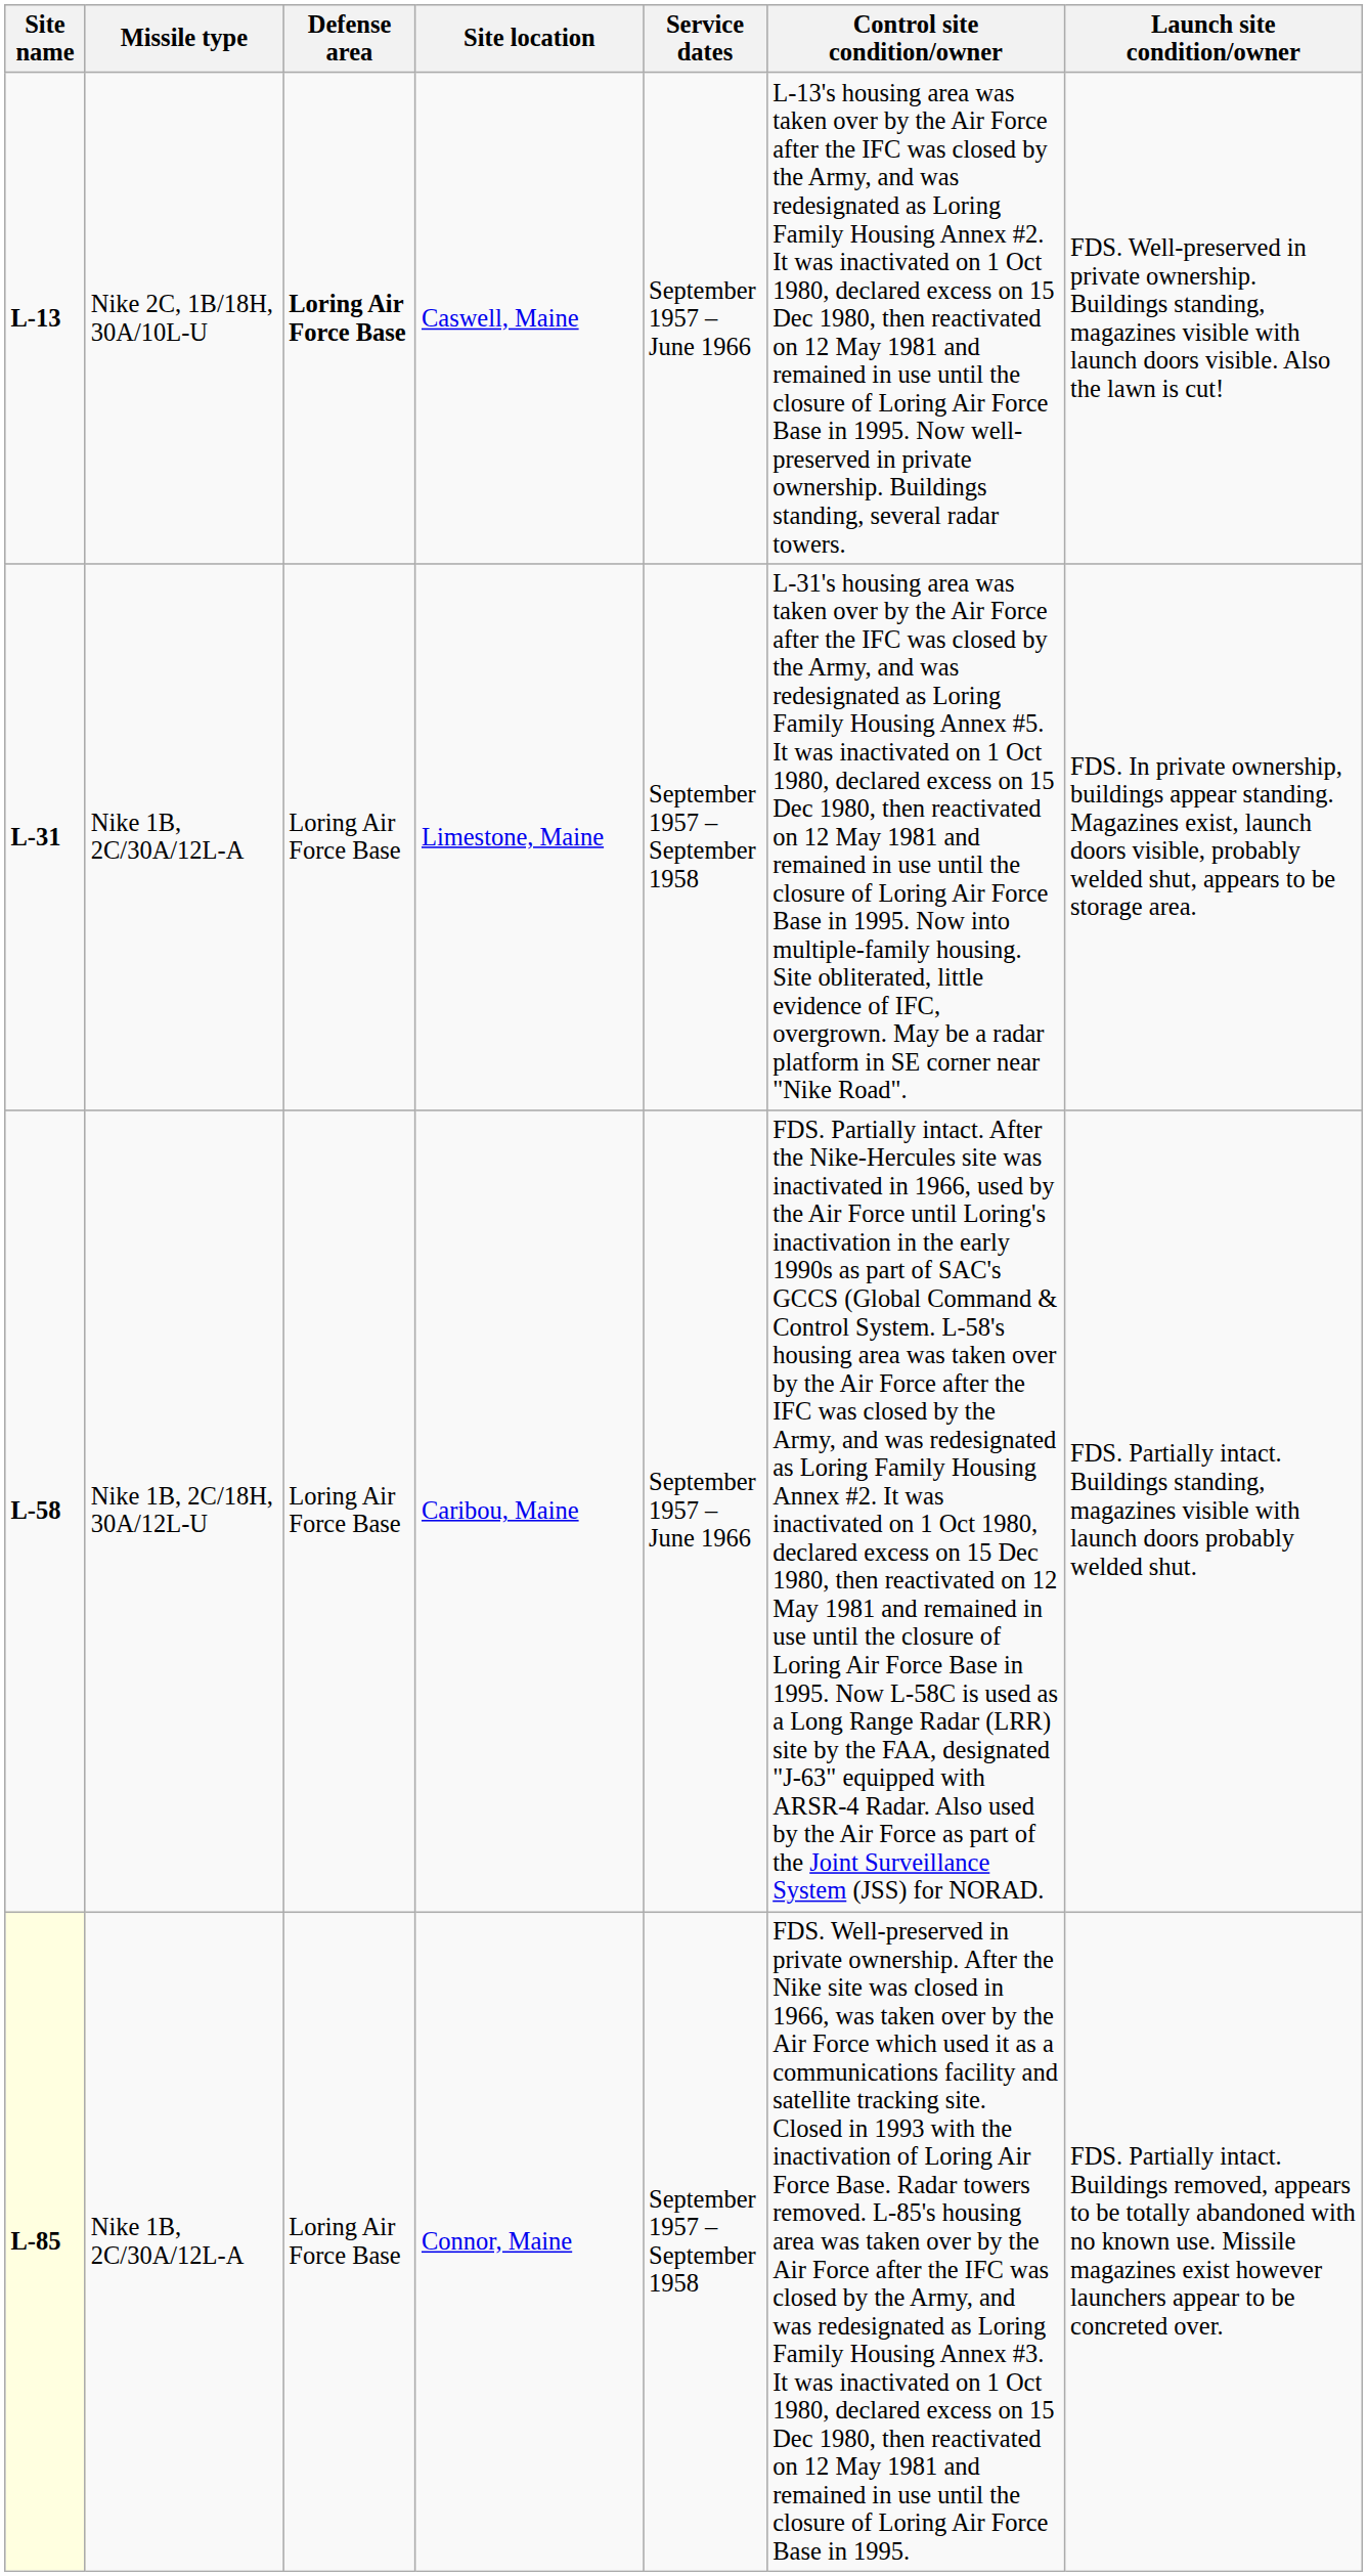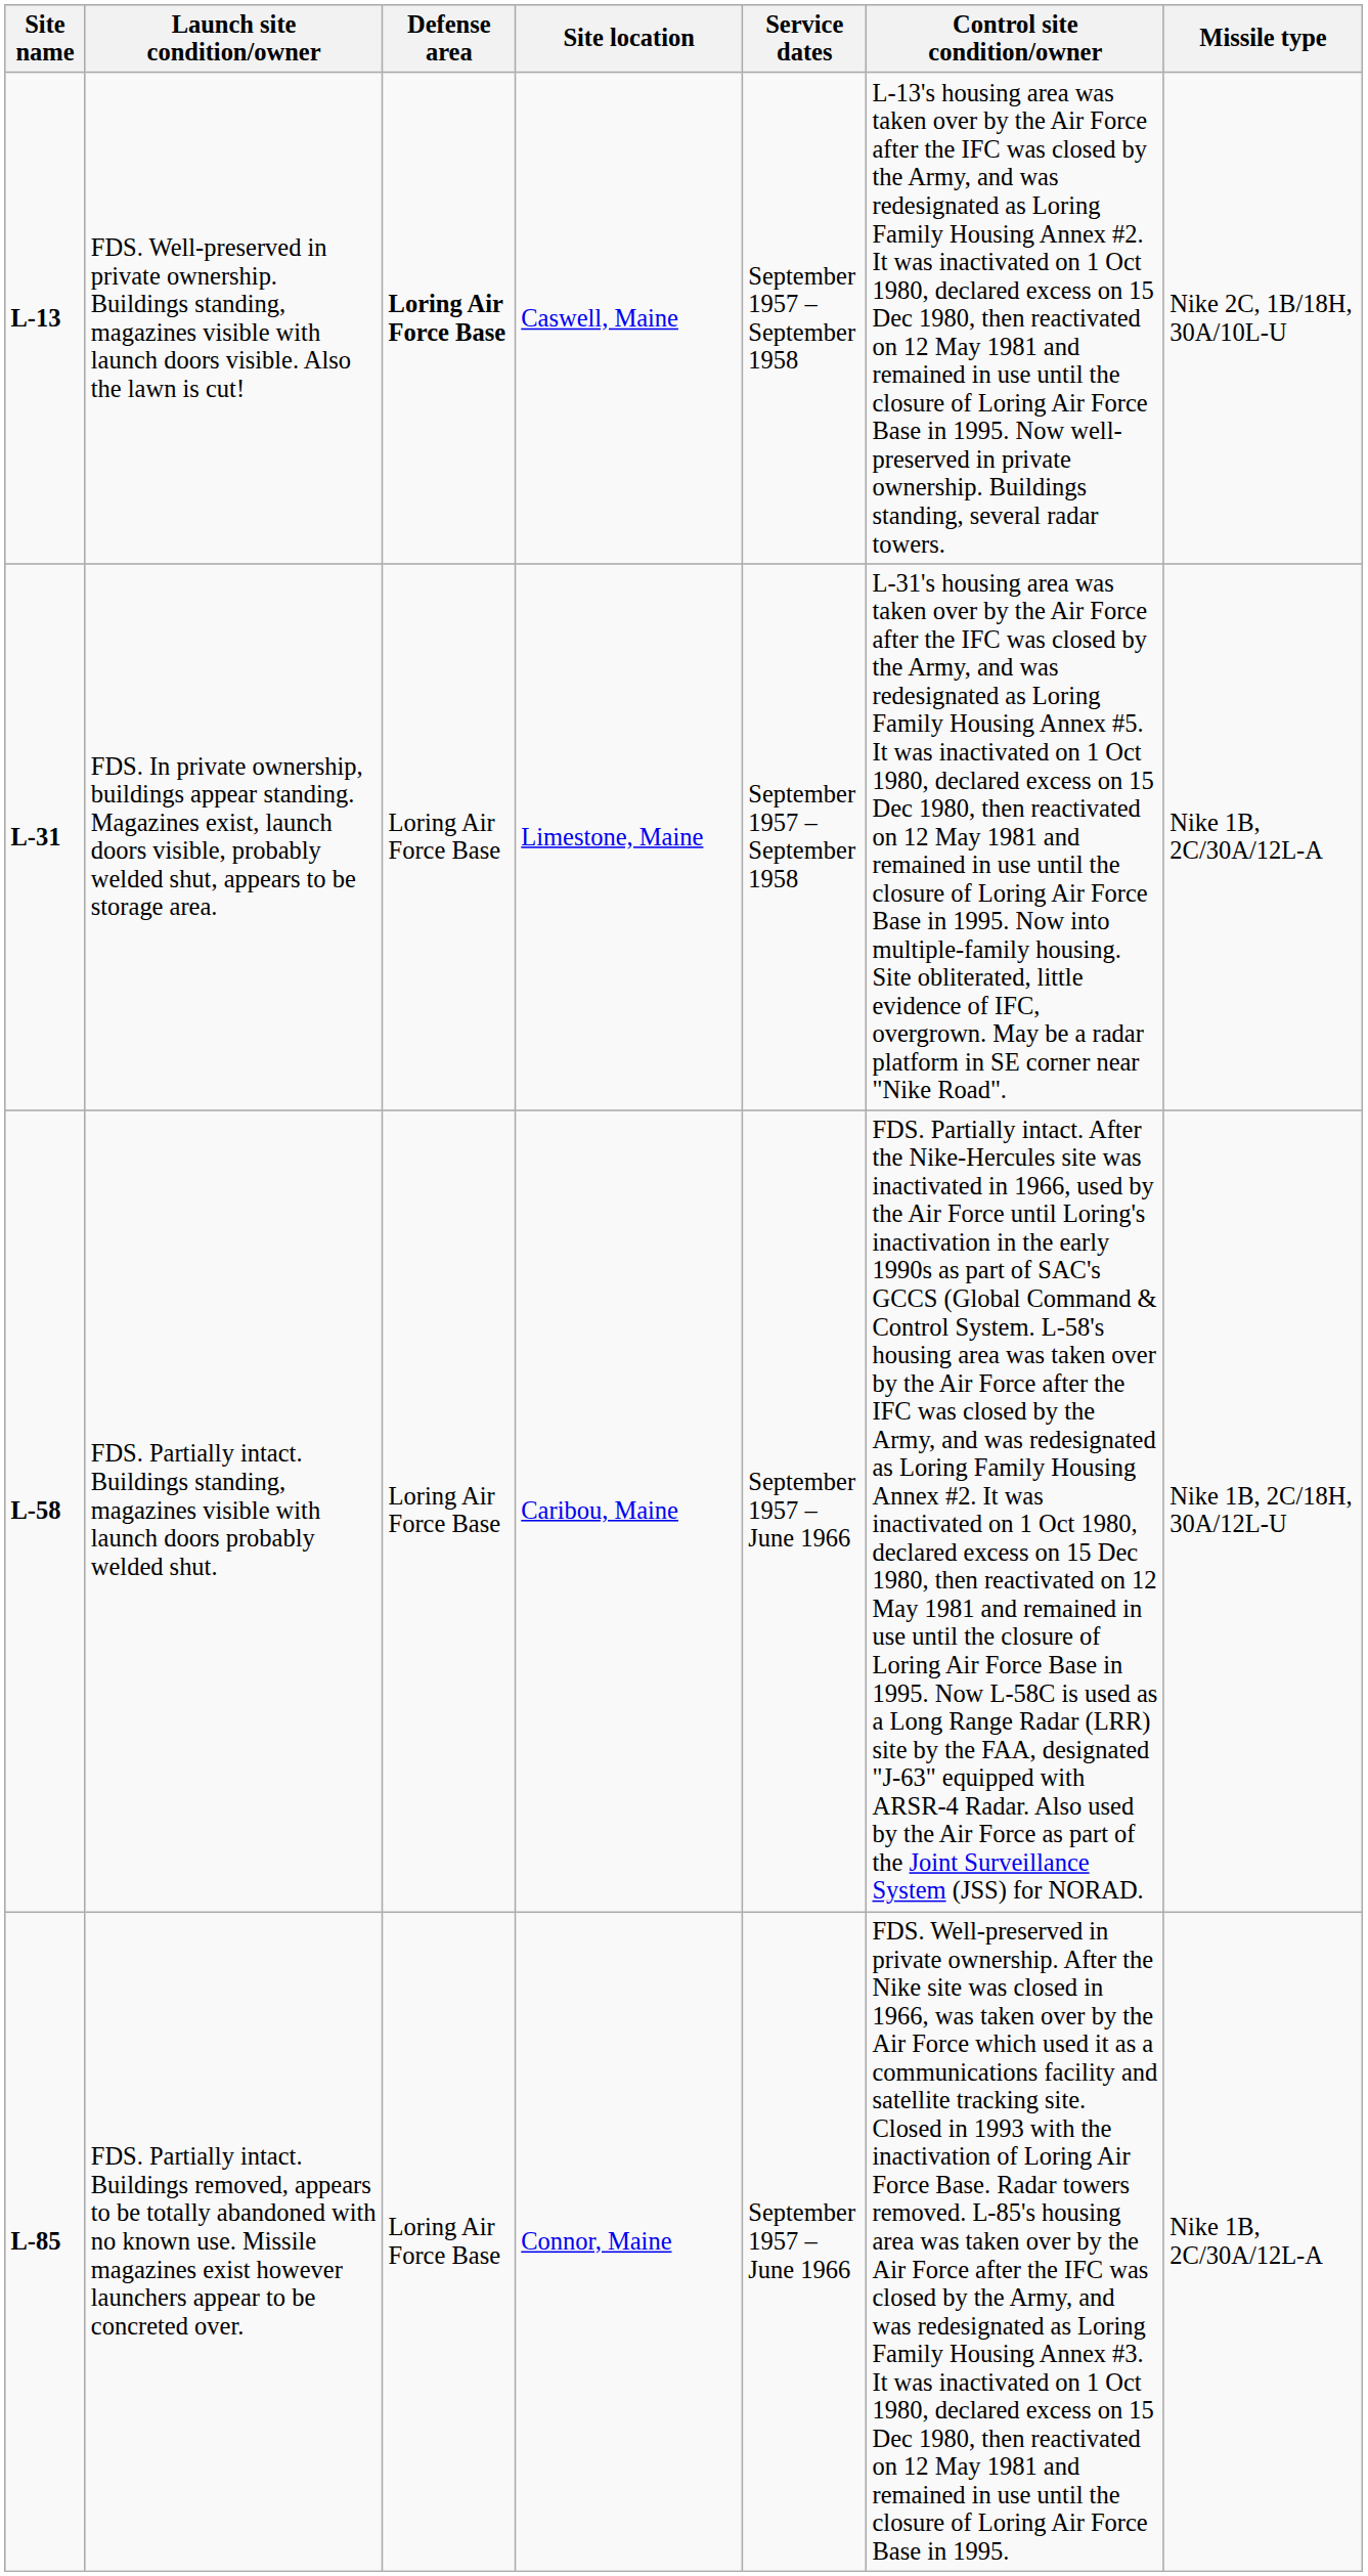columns swapped: Missile type <-> Launch site condition/owner
Caswell, Maine | Service dates: September 1957 – June 1966 -> September 1957 – September 1958
Connor, Maine | Site name: lightyellow background -> no background
Connor, Maine | Service dates: September 1957 – September 1958 -> September 1957 – June 1966
